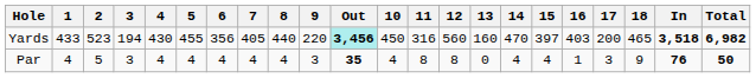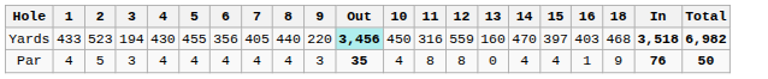- column: 17 | 200 | 3
Yards | 12: 560 -> 559
Yards | 18: 465 -> 468
